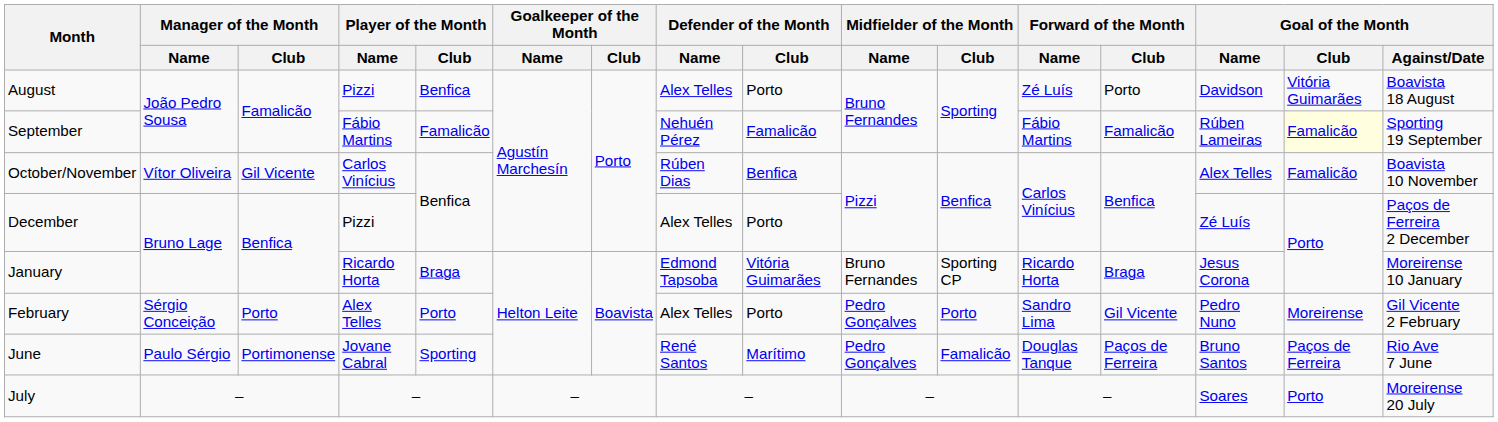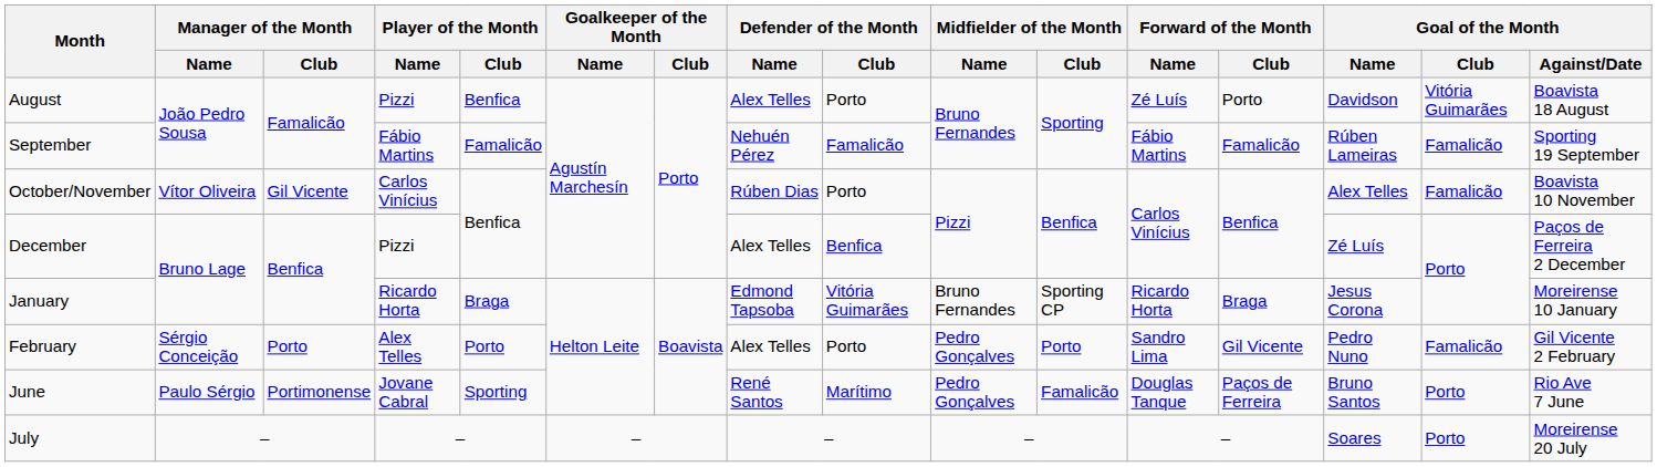September | Goal of the Month / Club: lightyellow background -> no background
October/November | Defender of the Month / Club: Benfica -> Porto
December | Defender of the Month / Club: Porto -> Benfica
February | Goal of the Month / Club: Moreirense -> Famalicão
June | Goal of the Month / Club: Paços de Ferreira -> Porto
